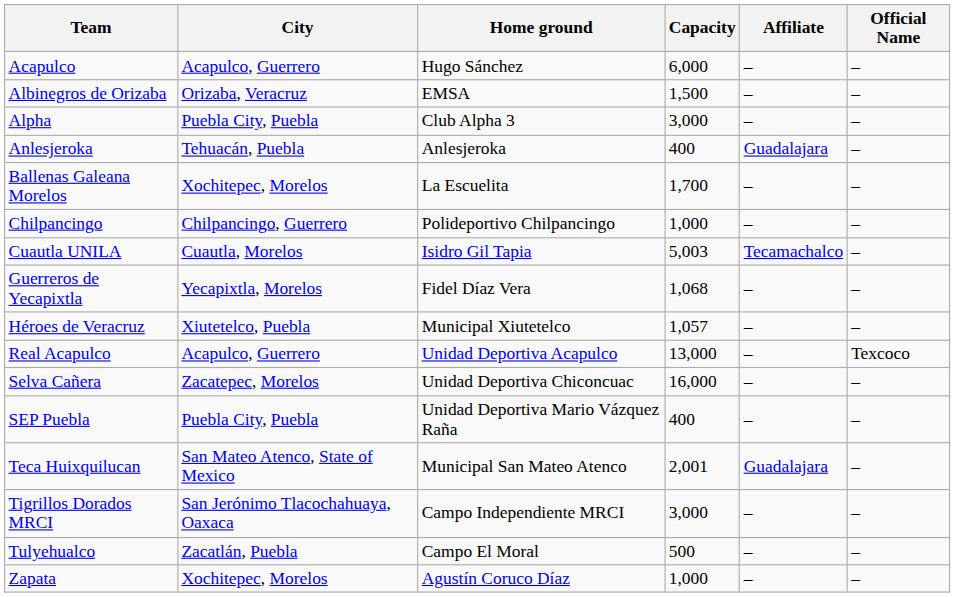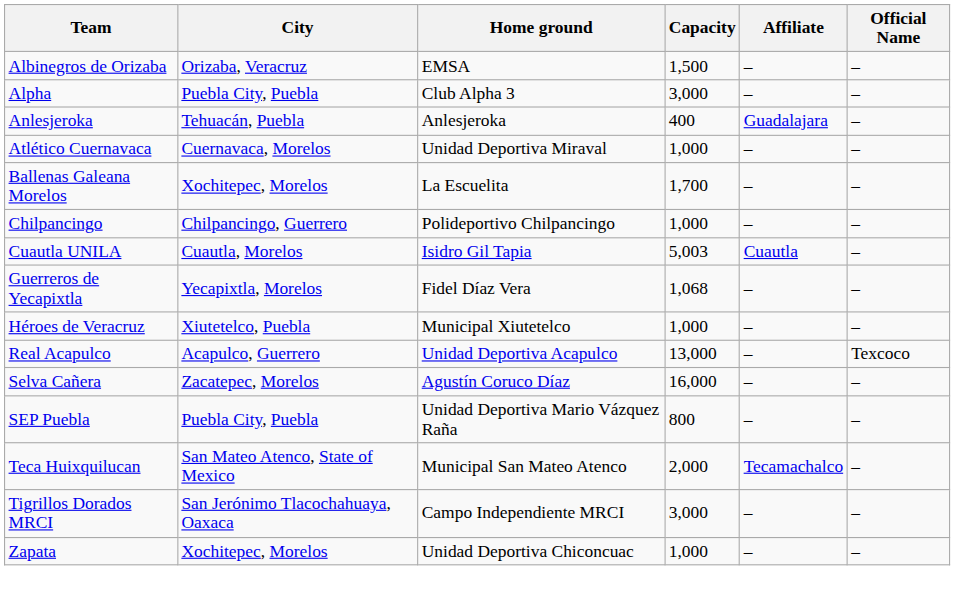- row: Acapulco | Acapulco, Guerrero | Hugo Sánchez | 6,000 | – | –
+ row: Atlético Cuernavaca | Cuernavaca, Morelos | Unidad Deportiva Miraval | 1,000 | – | –
Cuautla UNILA | Affiliate: Tecamachalco -> Cuautla
Héroes de Veracruz | Capacity: 1,057 -> 1,000
Selva Cañera | Home ground: Unidad Deportiva Chiconcuac -> Agustín Coruco Díaz
SEP Puebla | Capacity: 400 -> 800
Teca Huixquilucan | Capacity: 2,001 -> 2,000
Teca Huixquilucan | Affiliate: Guadalajara -> Tecamachalco
- row: Tulyehualco | Zacatlán, Puebla | Campo El Moral | 500 | – | –
Zapata | Home ground: Agustín Coruco Díaz -> Unidad Deportiva Chiconcuac
